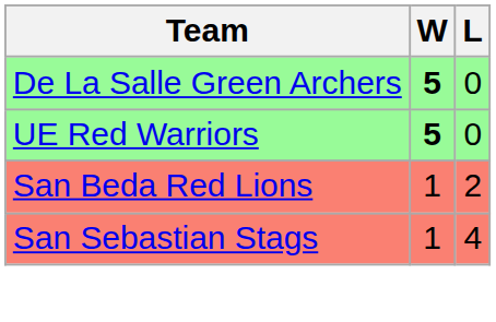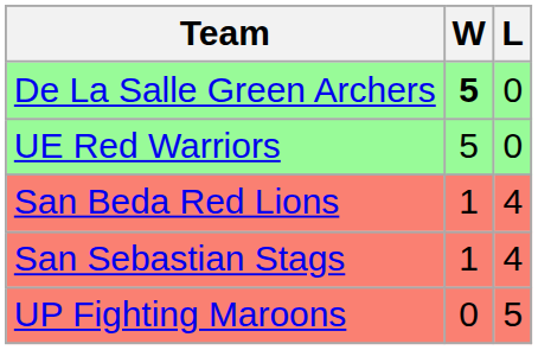UE Red Warriors | W: bold -> normal
San Beda Red Lions | L: 2 -> 4
+ row: UP Fighting Maroons | 0 | 5
